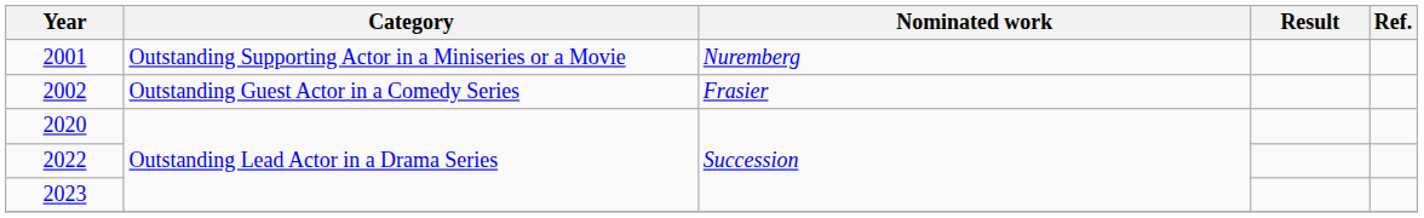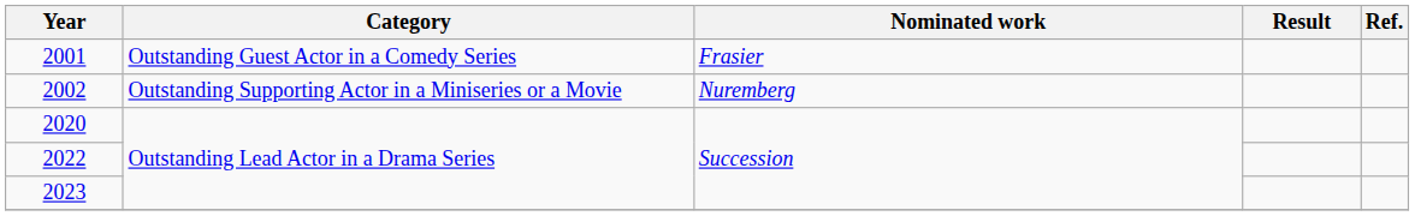2001 | Category: Outstanding Supporting Actor in a Miniseries or a Movie -> Outstanding Guest Actor in a Comedy Series
2001 | Nominated work: Nuremberg -> Frasier
2002 | Category: Outstanding Guest Actor in a Comedy Series -> Outstanding Supporting Actor in a Miniseries or a Movie
2002 | Nominated work: Frasier -> Nuremberg
